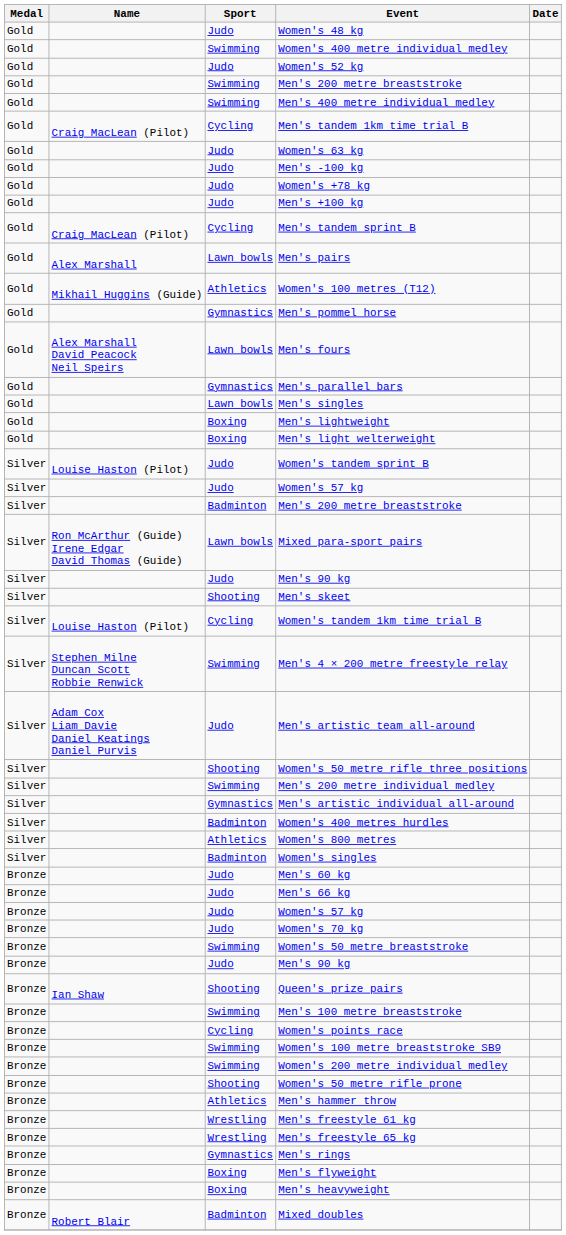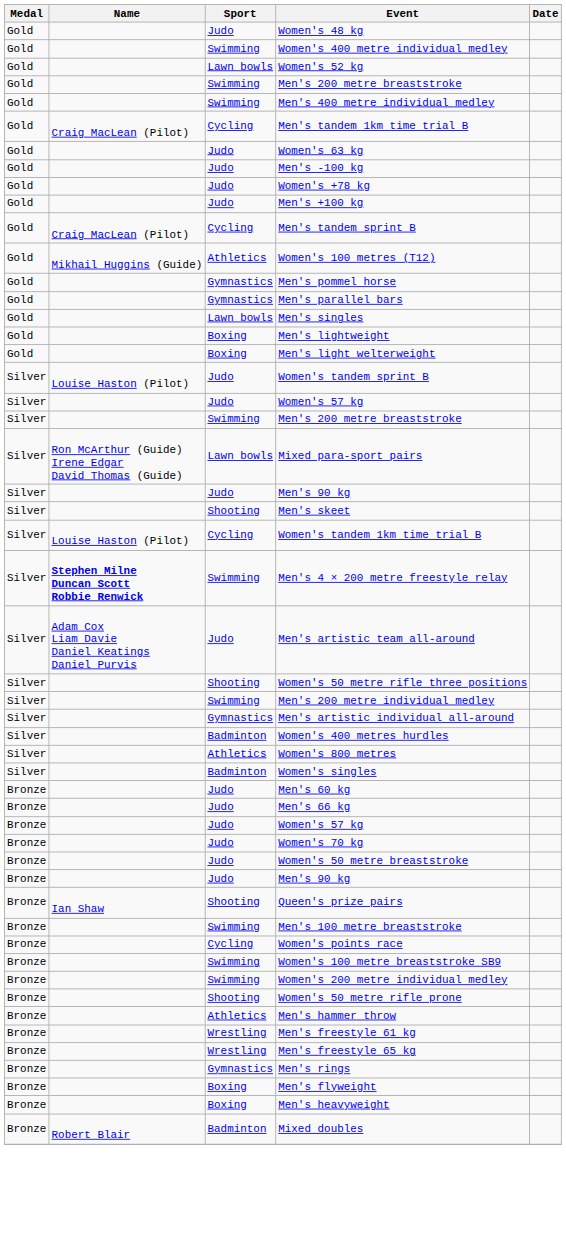Women's 52 kg | Sport: Judo -> Lawn bowls
- row: Gold | Alex Marshall | Lawn bowls | Men's pairs
- row: Gold | Alex Marshall David Peacock Neil Speirs | Lawn bowls | Men's fours
Silver / Men's 200 metre breaststroke | Sport: Badminton -> Swimming
Men's 4 × 200 metre freestyle relay | Name: normal -> bold
Women's 50 metre breaststroke | Sport: Swimming -> Judo
